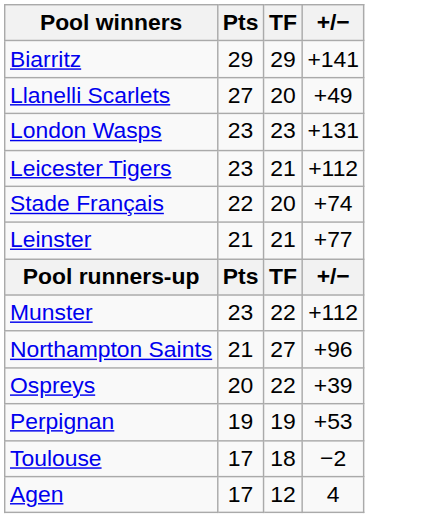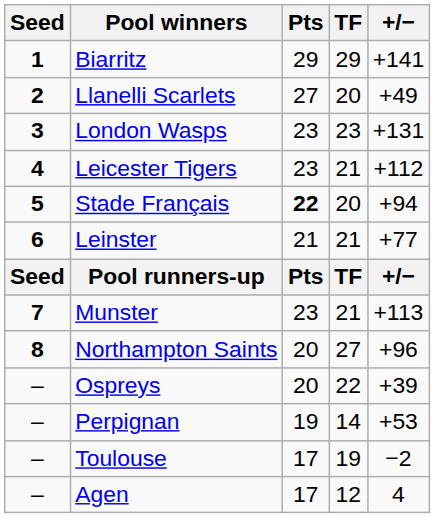+ column: Seed | 1 | 2 | 3 | 4 | 5 | 6 | Seed | 7 | 8 | – | – | – | –
Stade Français | Pts: normal -> bold
Stade Français | +/−: +74 -> +94
Munster | TF: 22 -> 21
Munster | +/−: +112 -> +113
Northampton Saints | Pts: 21 -> 20
Perpignan | TF: 19 -> 14
Toulouse | TF: 18 -> 19
